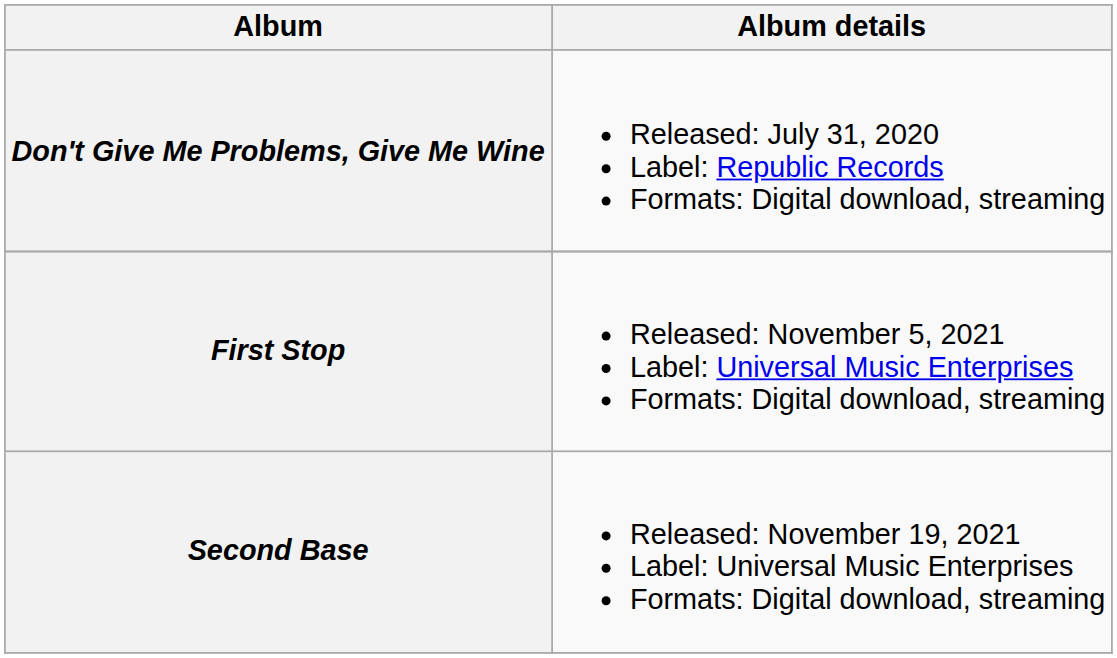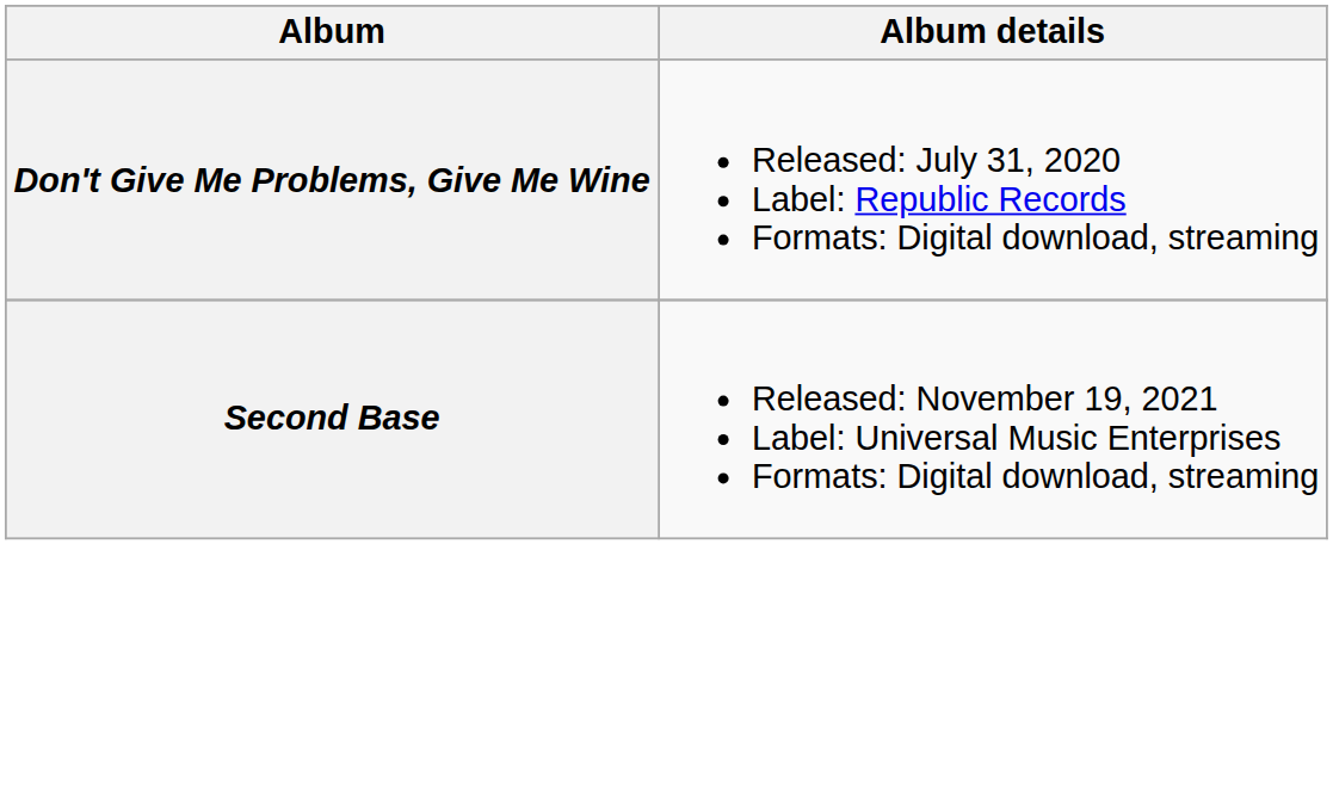- row: First Stop | Released: November 5, 2021 Label: Universal Music Enterprises Formats: Digital download, streaming
